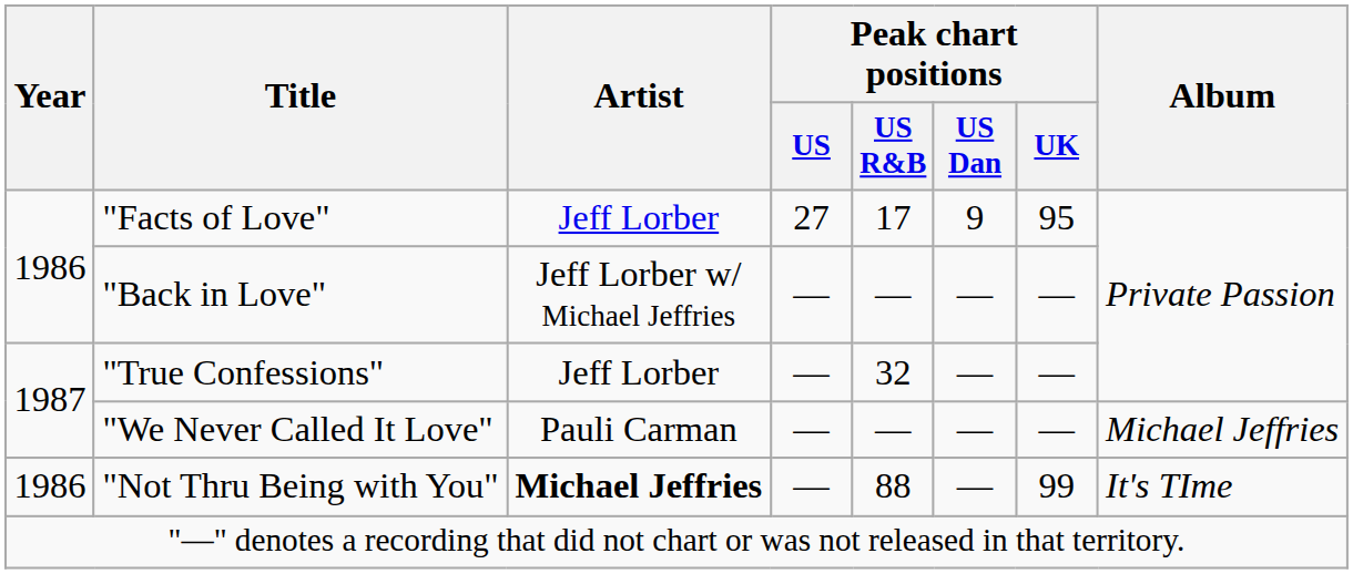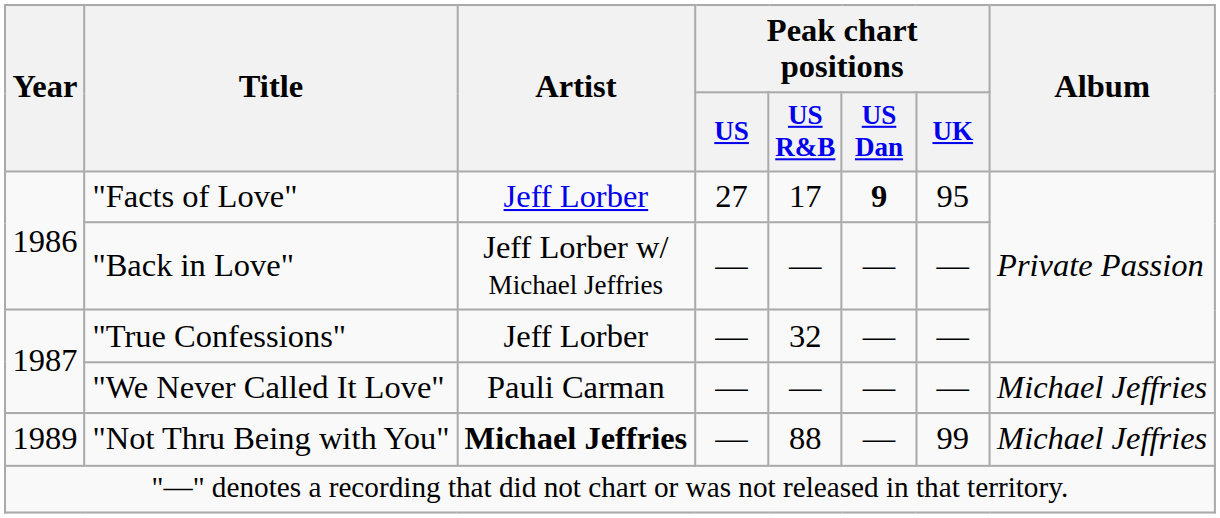"Facts of Love" | Peak chart positions / US Dan: normal -> bold
"Not Thru Being with You" | Year: 1986 -> 1989
"Not Thru Being with You" | Album: It's TIme -> Michael Jeffries
